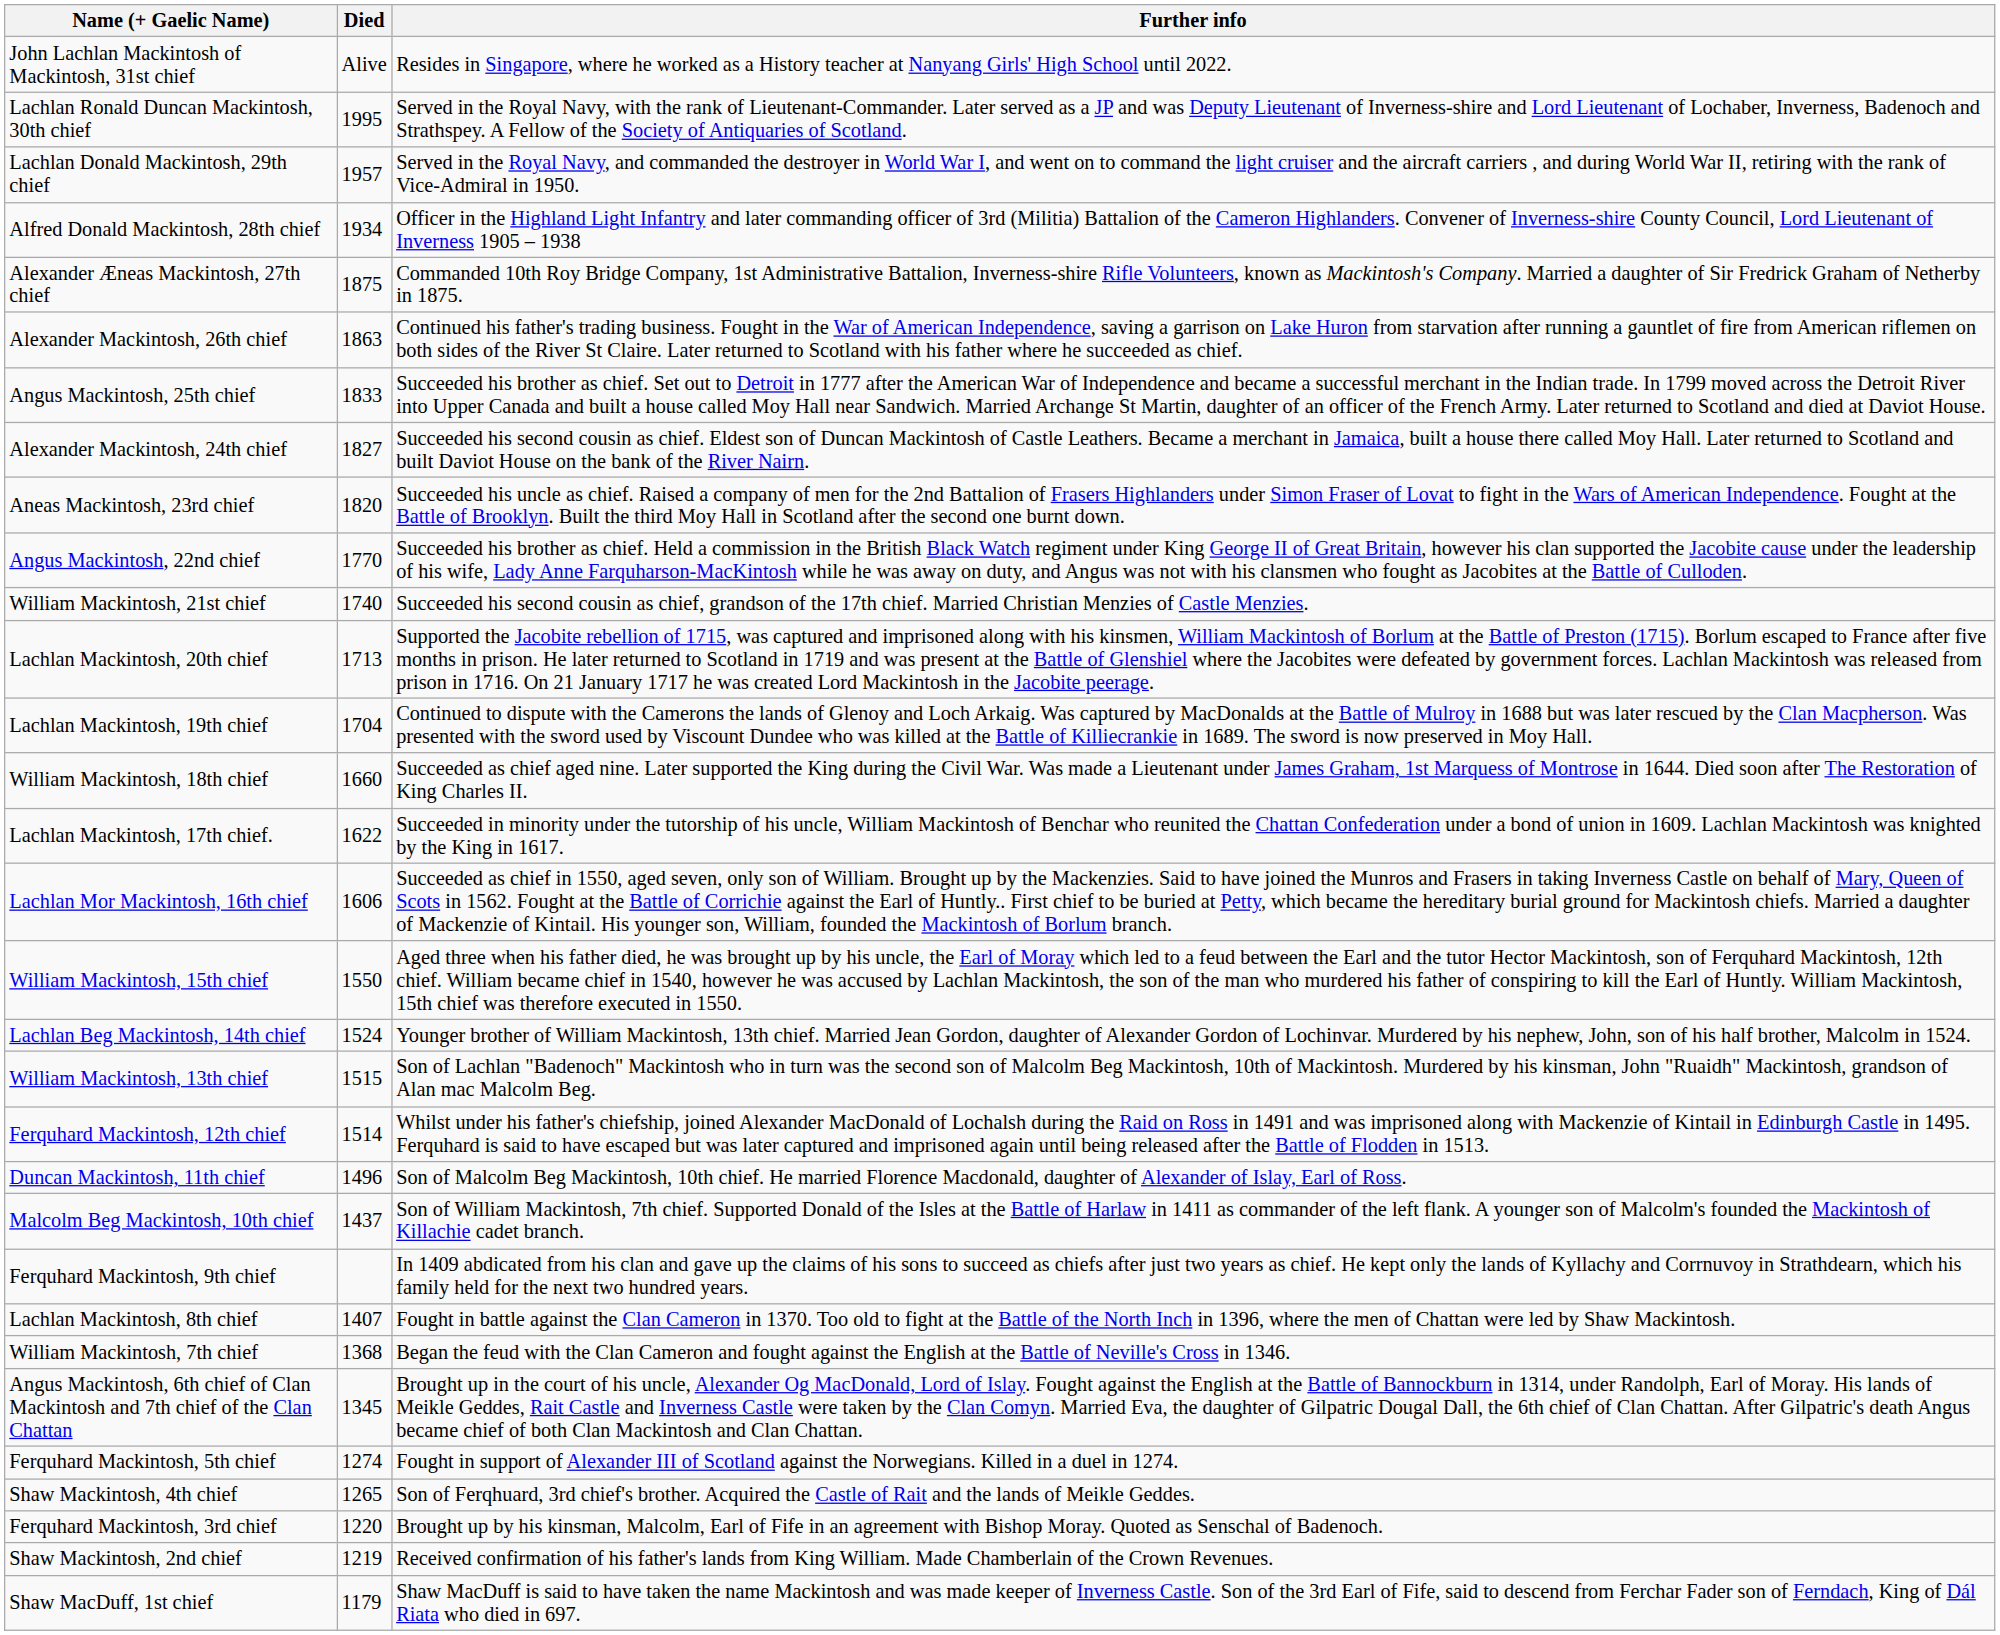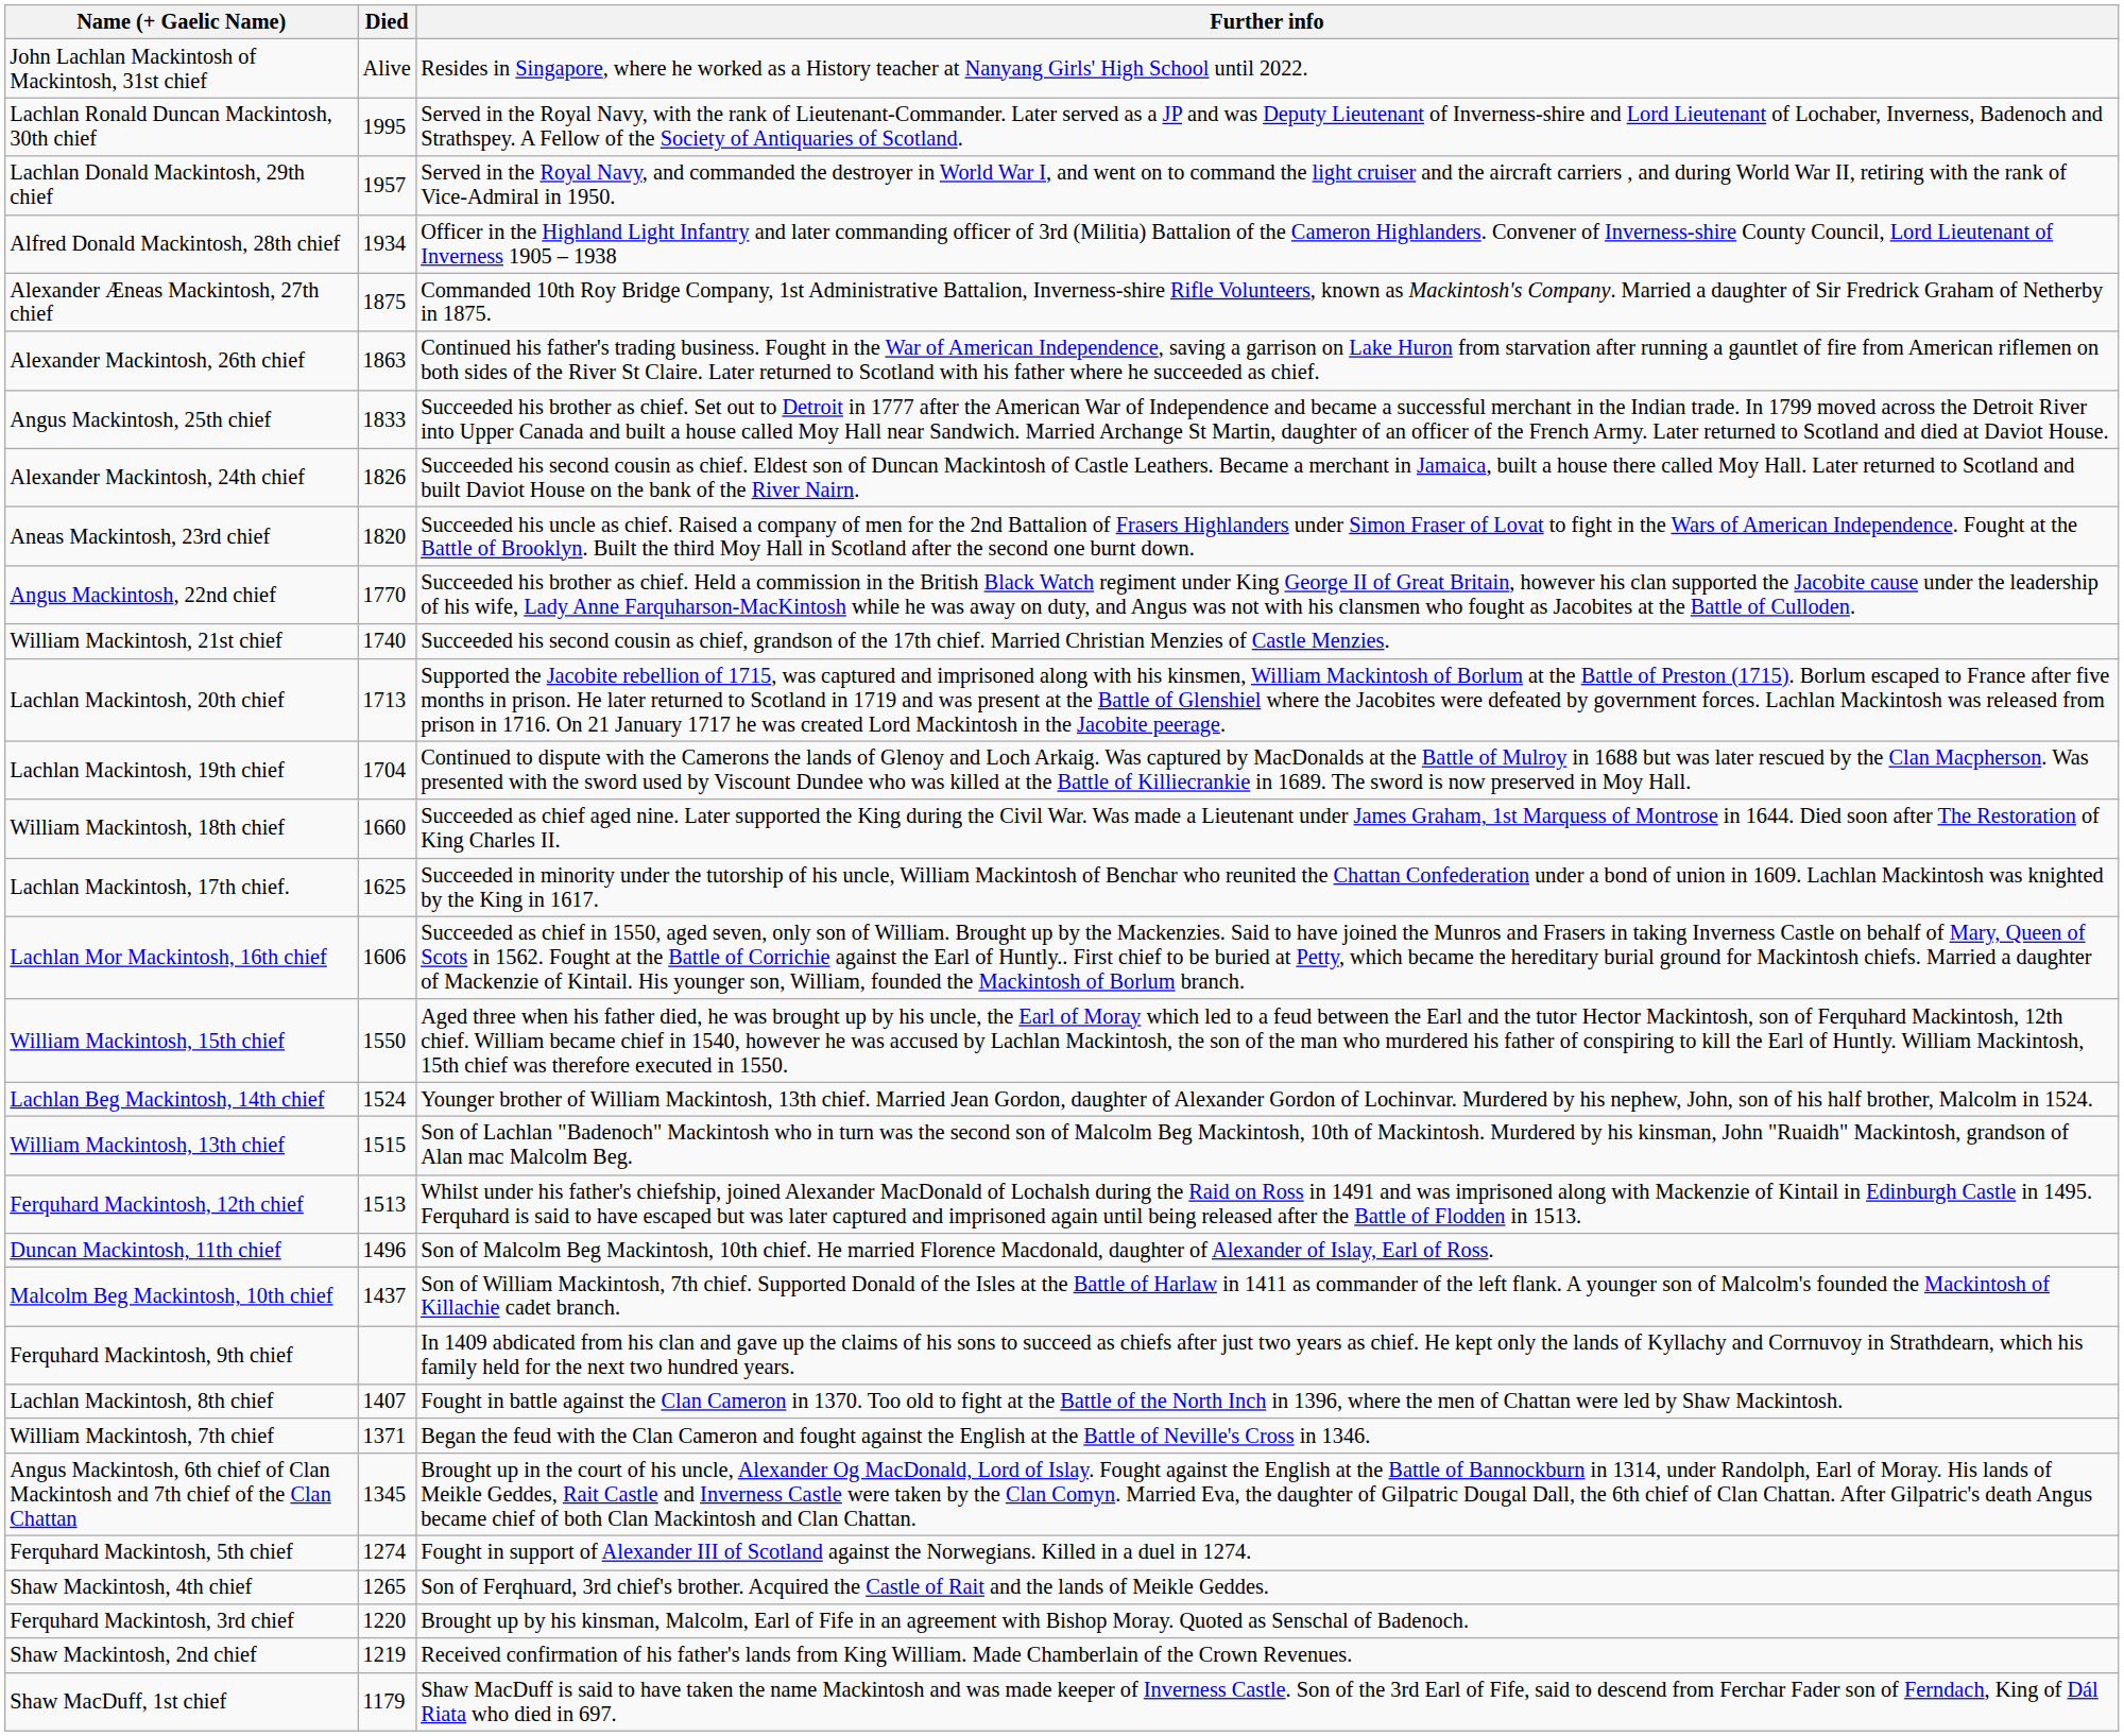Alexander Mackintosh, 24th chief | Died: 1827 -> 1826
Lachlan Mackintosh, 17th chief. | Died: 1622 -> 1625
Ferquhard Mackintosh, 12th chief | Died: 1514 -> 1513
William Mackintosh, 7th chief | Died: 1368 -> 1371
